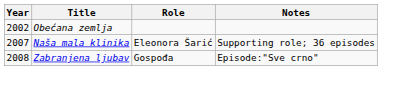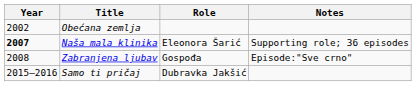Naša mala klinika | Year: normal -> bold
+ row: 2015–2016 | Samo ti pričaj | Dubravka Jakšić
